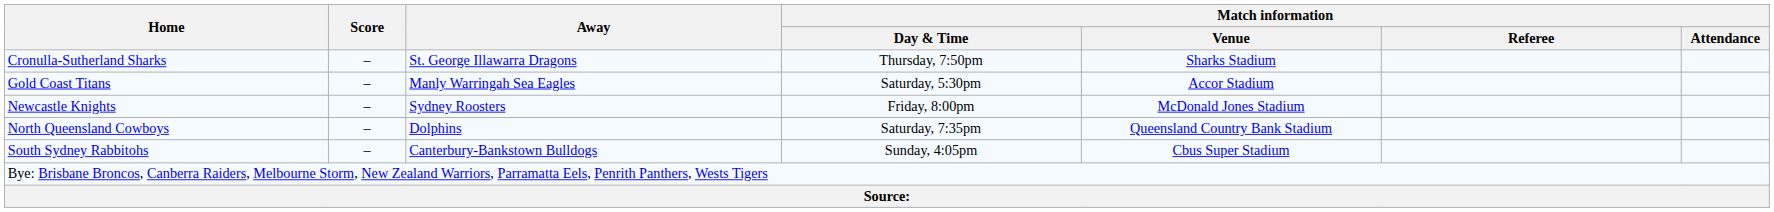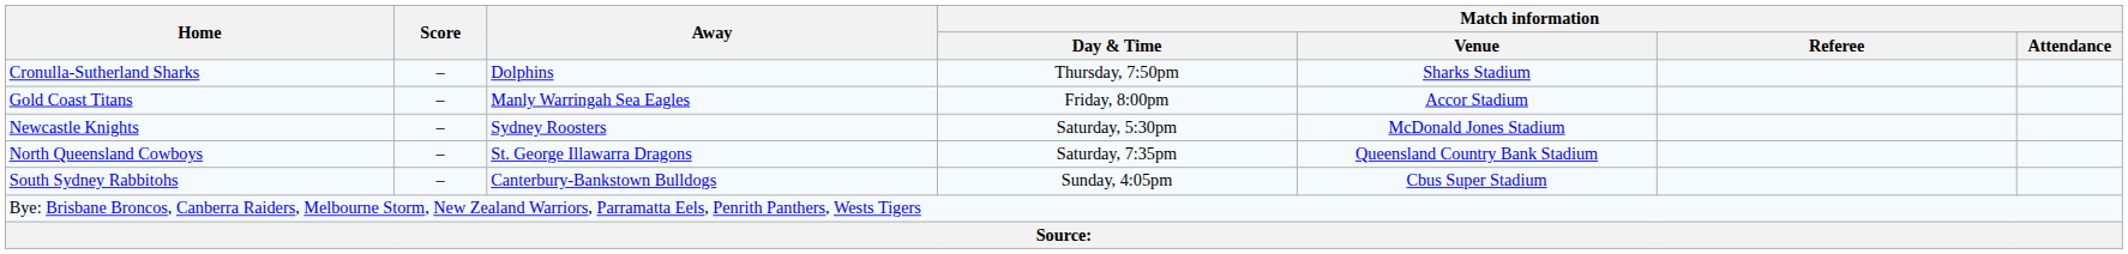Cronulla-Sutherland Sharks | Away: St. George Illawarra Dragons -> Dolphins
Gold Coast Titans | Match information / Day & Time: Saturday, 5:30pm -> Friday, 8:00pm
Newcastle Knights | Match information / Day & Time: Friday, 8:00pm -> Saturday, 5:30pm
North Queensland Cowboys | Away: Dolphins -> St. George Illawarra Dragons
